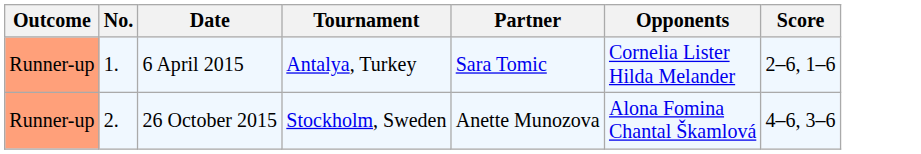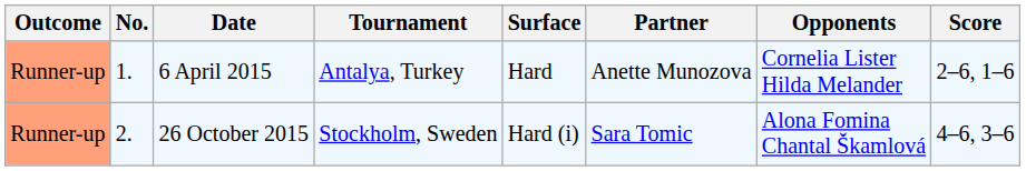+ column: Surface | Hard | Hard (i)
6 April 2015 | Partner: Sara Tomic -> Anette Munozova
26 October 2015 | Partner: Anette Munozova -> Sara Tomic
